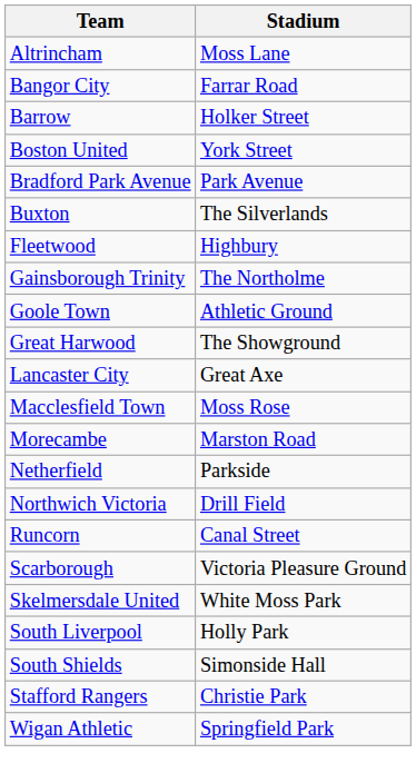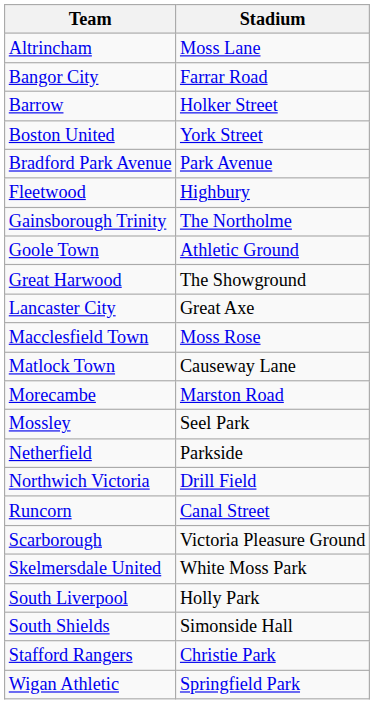- row: Buxton | The Silverlands
+ row: Matlock Town | Causeway Lane
+ row: Mossley | Seel Park
